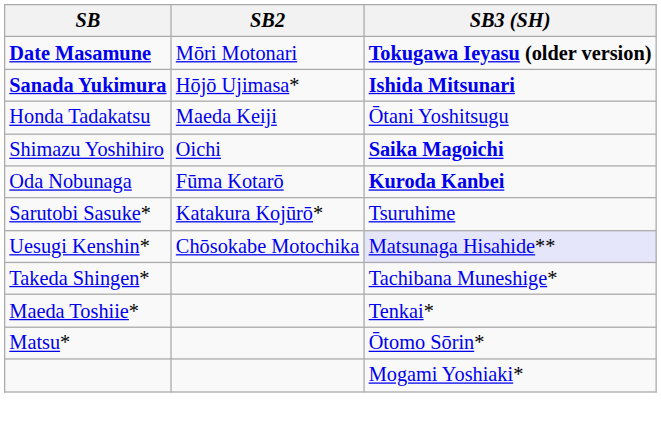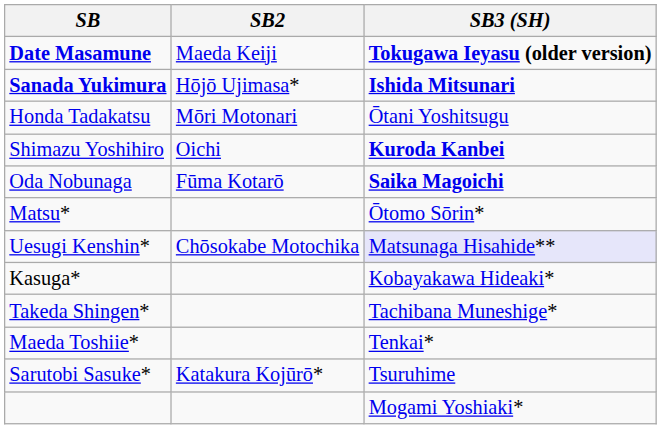Date Masamune | SB2: Mōri Motonari -> Maeda Keiji
Honda Tadakatsu | SB2: Maeda Keiji -> Mōri Motonari
Shimazu Yoshihiro | SB3 (SH): Saika Magoichi -> Kuroda Kanbei
Oda Nobunaga | SB3 (SH): Kuroda Kanbei -> Saika Magoichi
rows swapped: Sarutobi Sasuke* <-> Matsu*
+ row: Kasuga* | Kobayakawa Hideaki*
